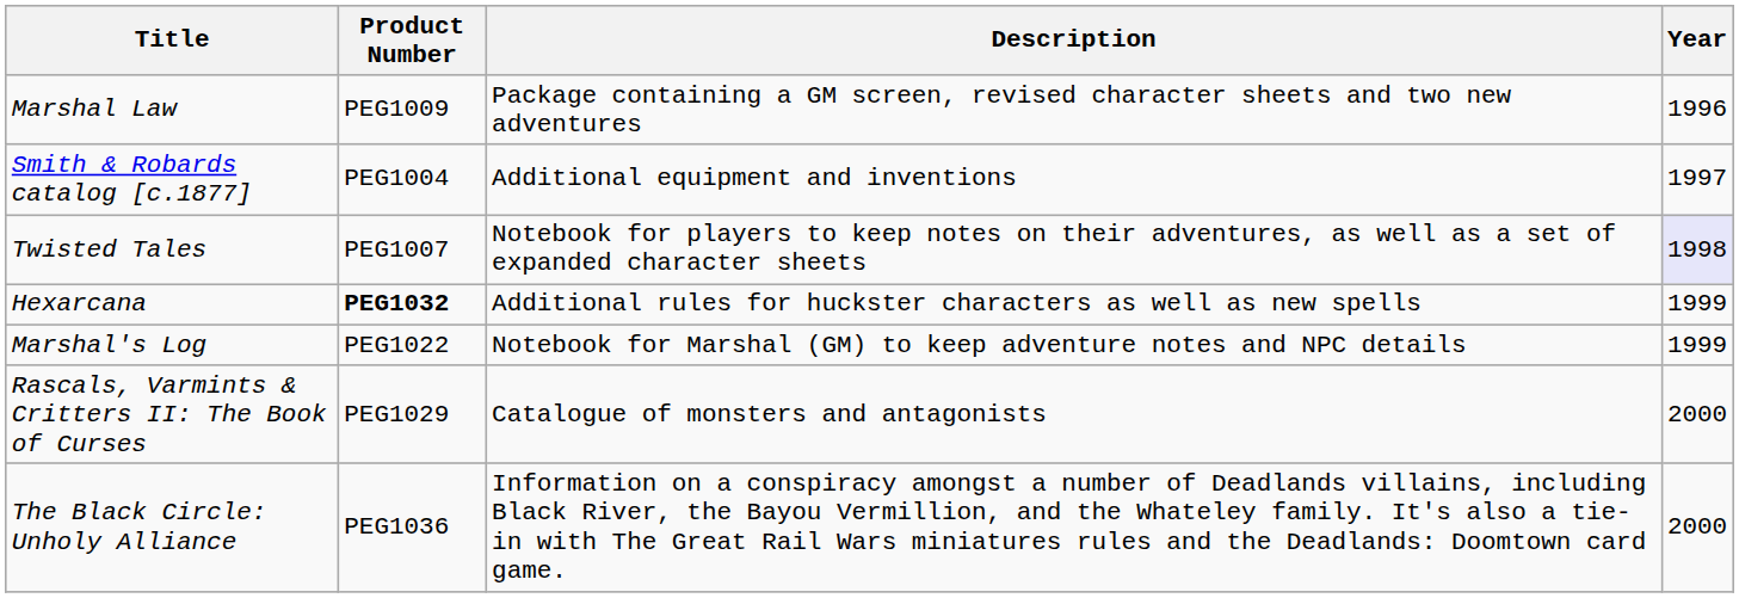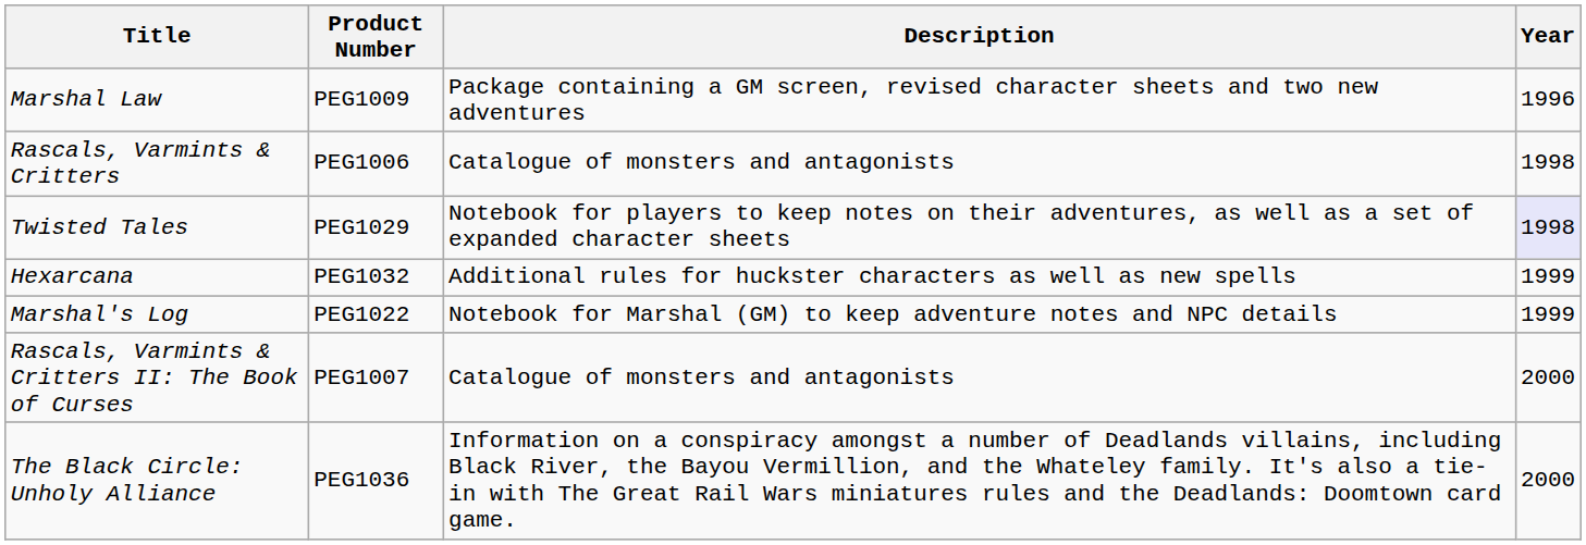- row: Smith & Robards catalog [c.1877] | PEG1004 | Additional equipment and inventions | 1997
+ row: Rascals, Varmints & Critters | PEG1006 | Catalogue of monsters and antagonists | 1998
Twisted Tales | Product Number: PEG1007 -> PEG1029
Hexarcana | Product Number: bold -> normal
Rascals, Varmints & Critters II: The Book of Curses | Product Number: PEG1029 -> PEG1007
